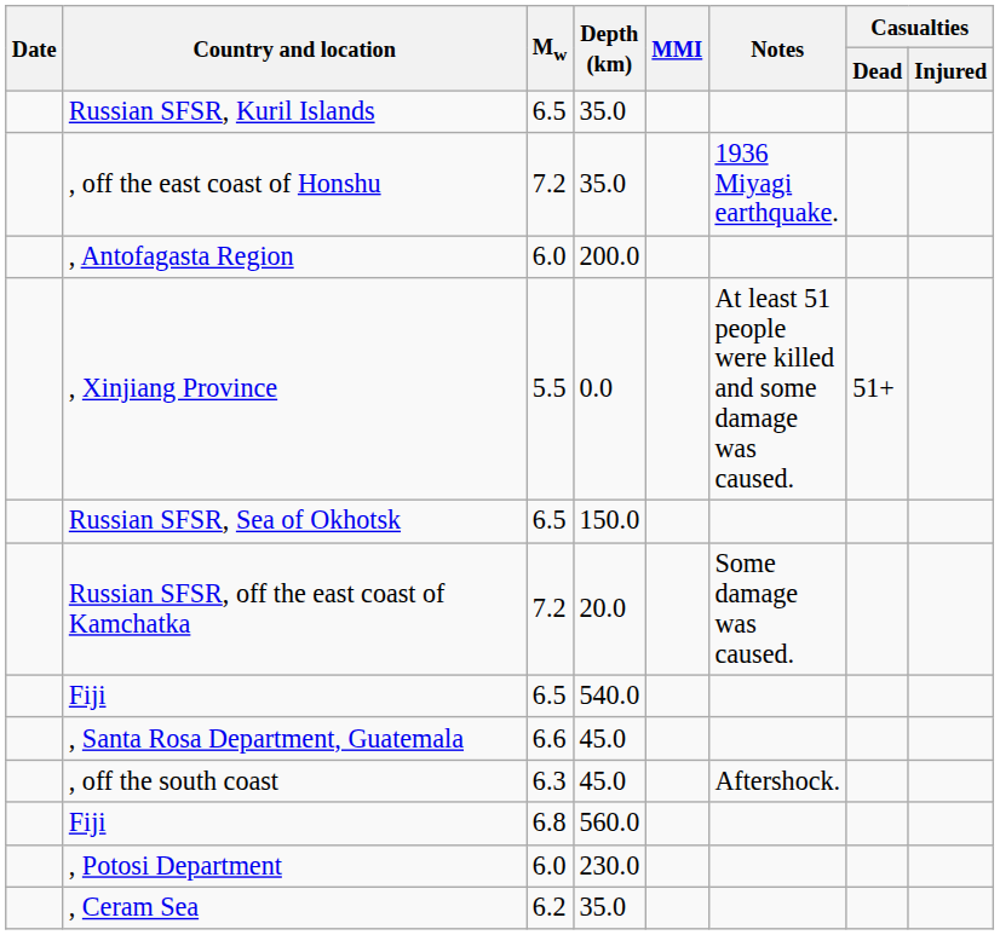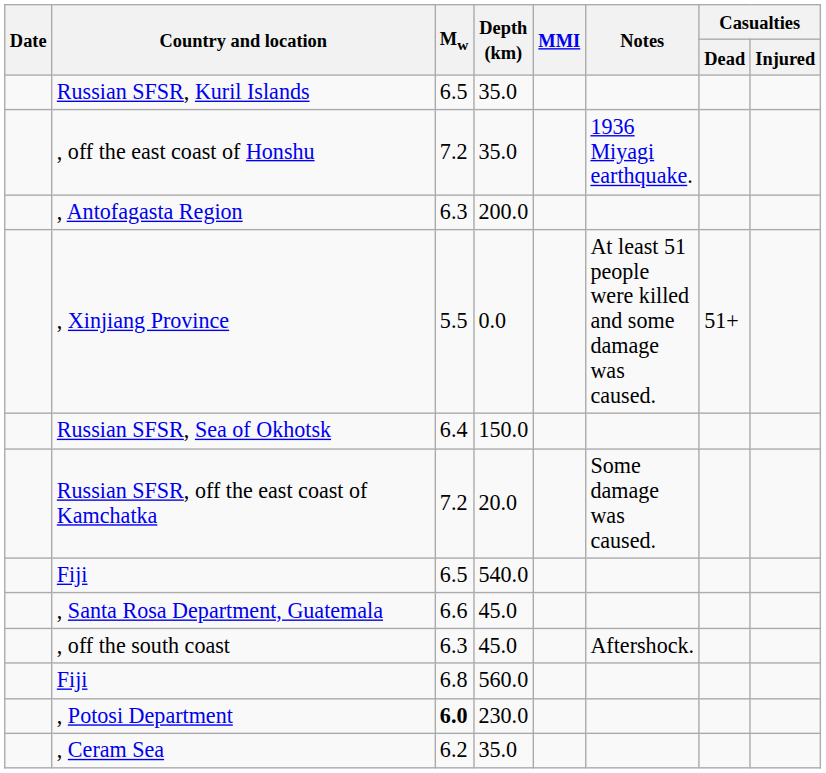, Antofagasta Region | Mw: 6.0 -> 6.3
Russian SFSR, Sea of Okhotsk | Mw: 6.5 -> 6.4
, Potosi Department | Mw: normal -> bold
